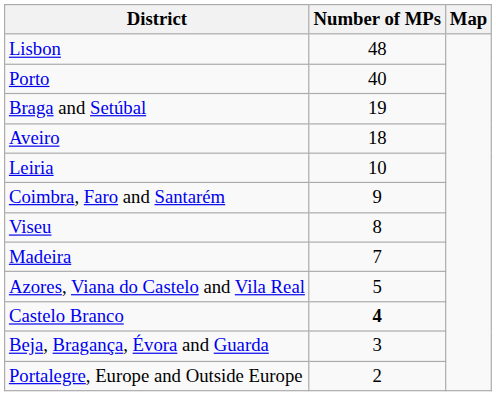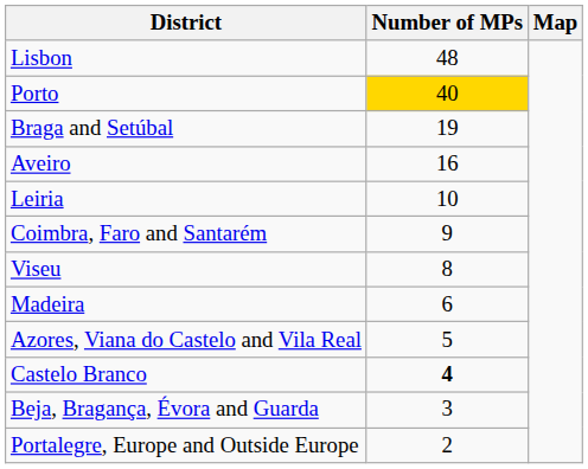Porto | Number of MPs: no background -> gold background
Aveiro | Number of MPs: 18 -> 16
Madeira | Number of MPs: 7 -> 6
